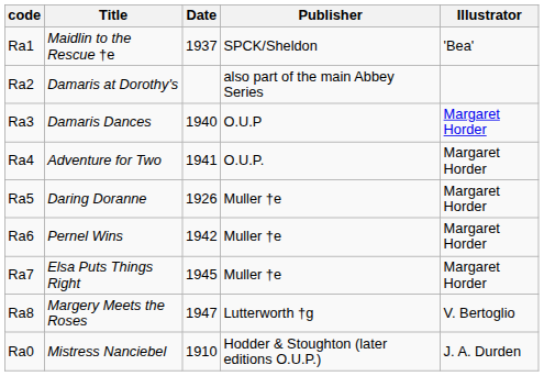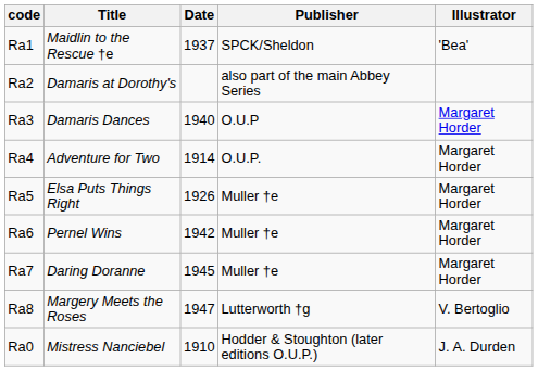Ra4 | Date: 1941 -> 1914
Ra5 | Title: Daring Doranne -> Elsa Puts Things Right
Ra7 | Title: Elsa Puts Things Right -> Daring Doranne
